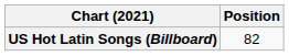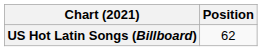US Hot Latin Songs (Billboard) | Position: 82 -> 62
